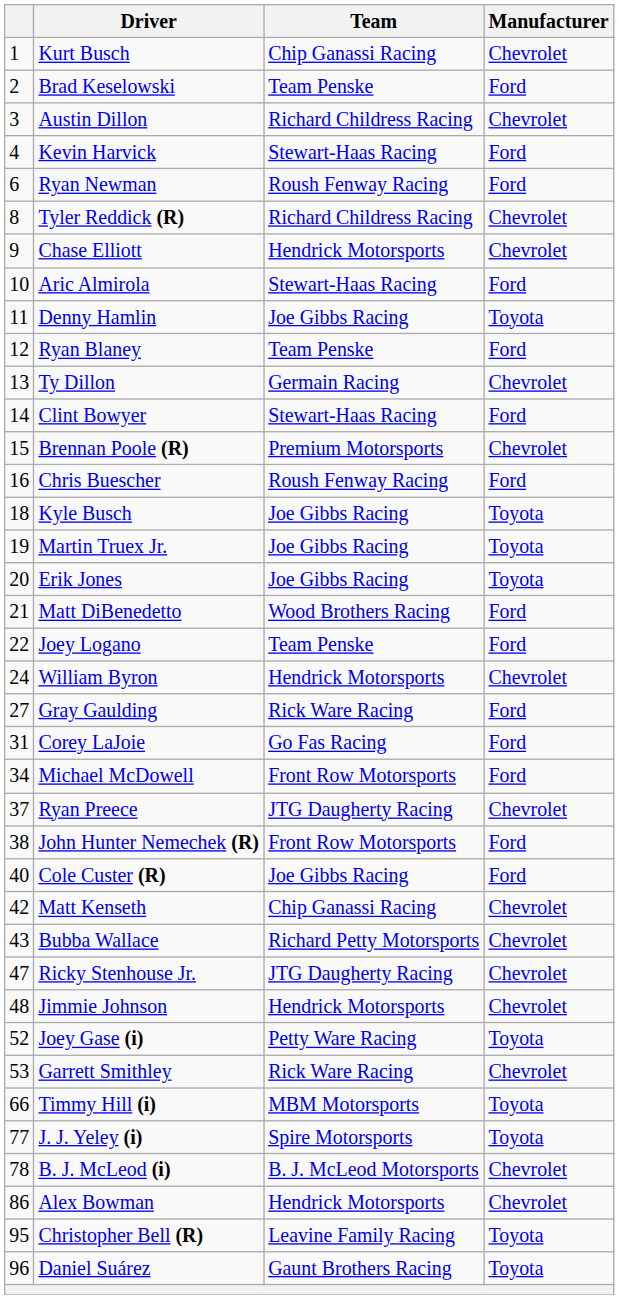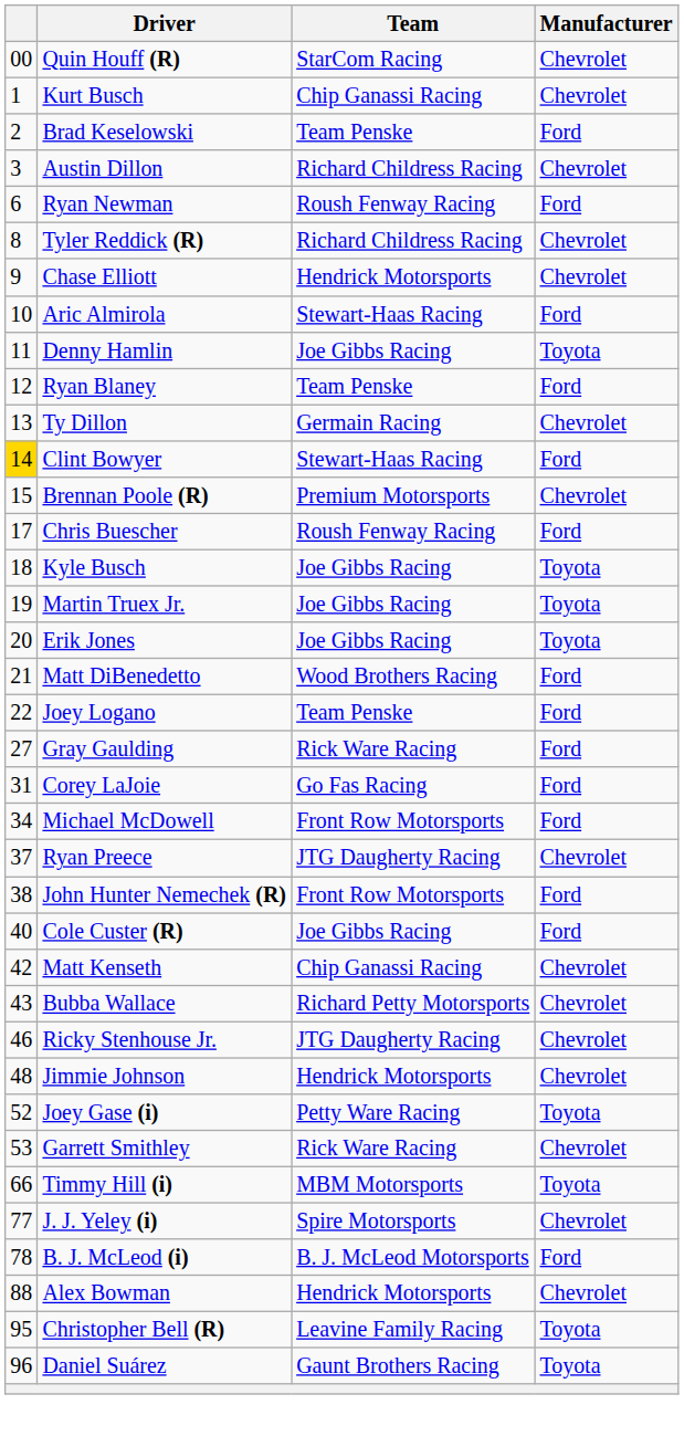+ row: 00 | Quin Houff (R) | StarCom Racing | Chevrolet
- row: 4 | Kevin Harvick | Stewart-Haas Racing | Ford
Clint Bowyer | column 1: no background -> gold background
Chris Buescher | column 1: 16 -> 17
- row: 24 | William Byron | Hendrick Motorsports | Chevrolet
Ricky Stenhouse Jr. | column 1: 47 -> 46
J. J. Yeley (i) | Manufacturer: Toyota -> Chevrolet
B. J. McLeod (i) | Manufacturer: Chevrolet -> Ford
Alex Bowman | column 1: 86 -> 88
